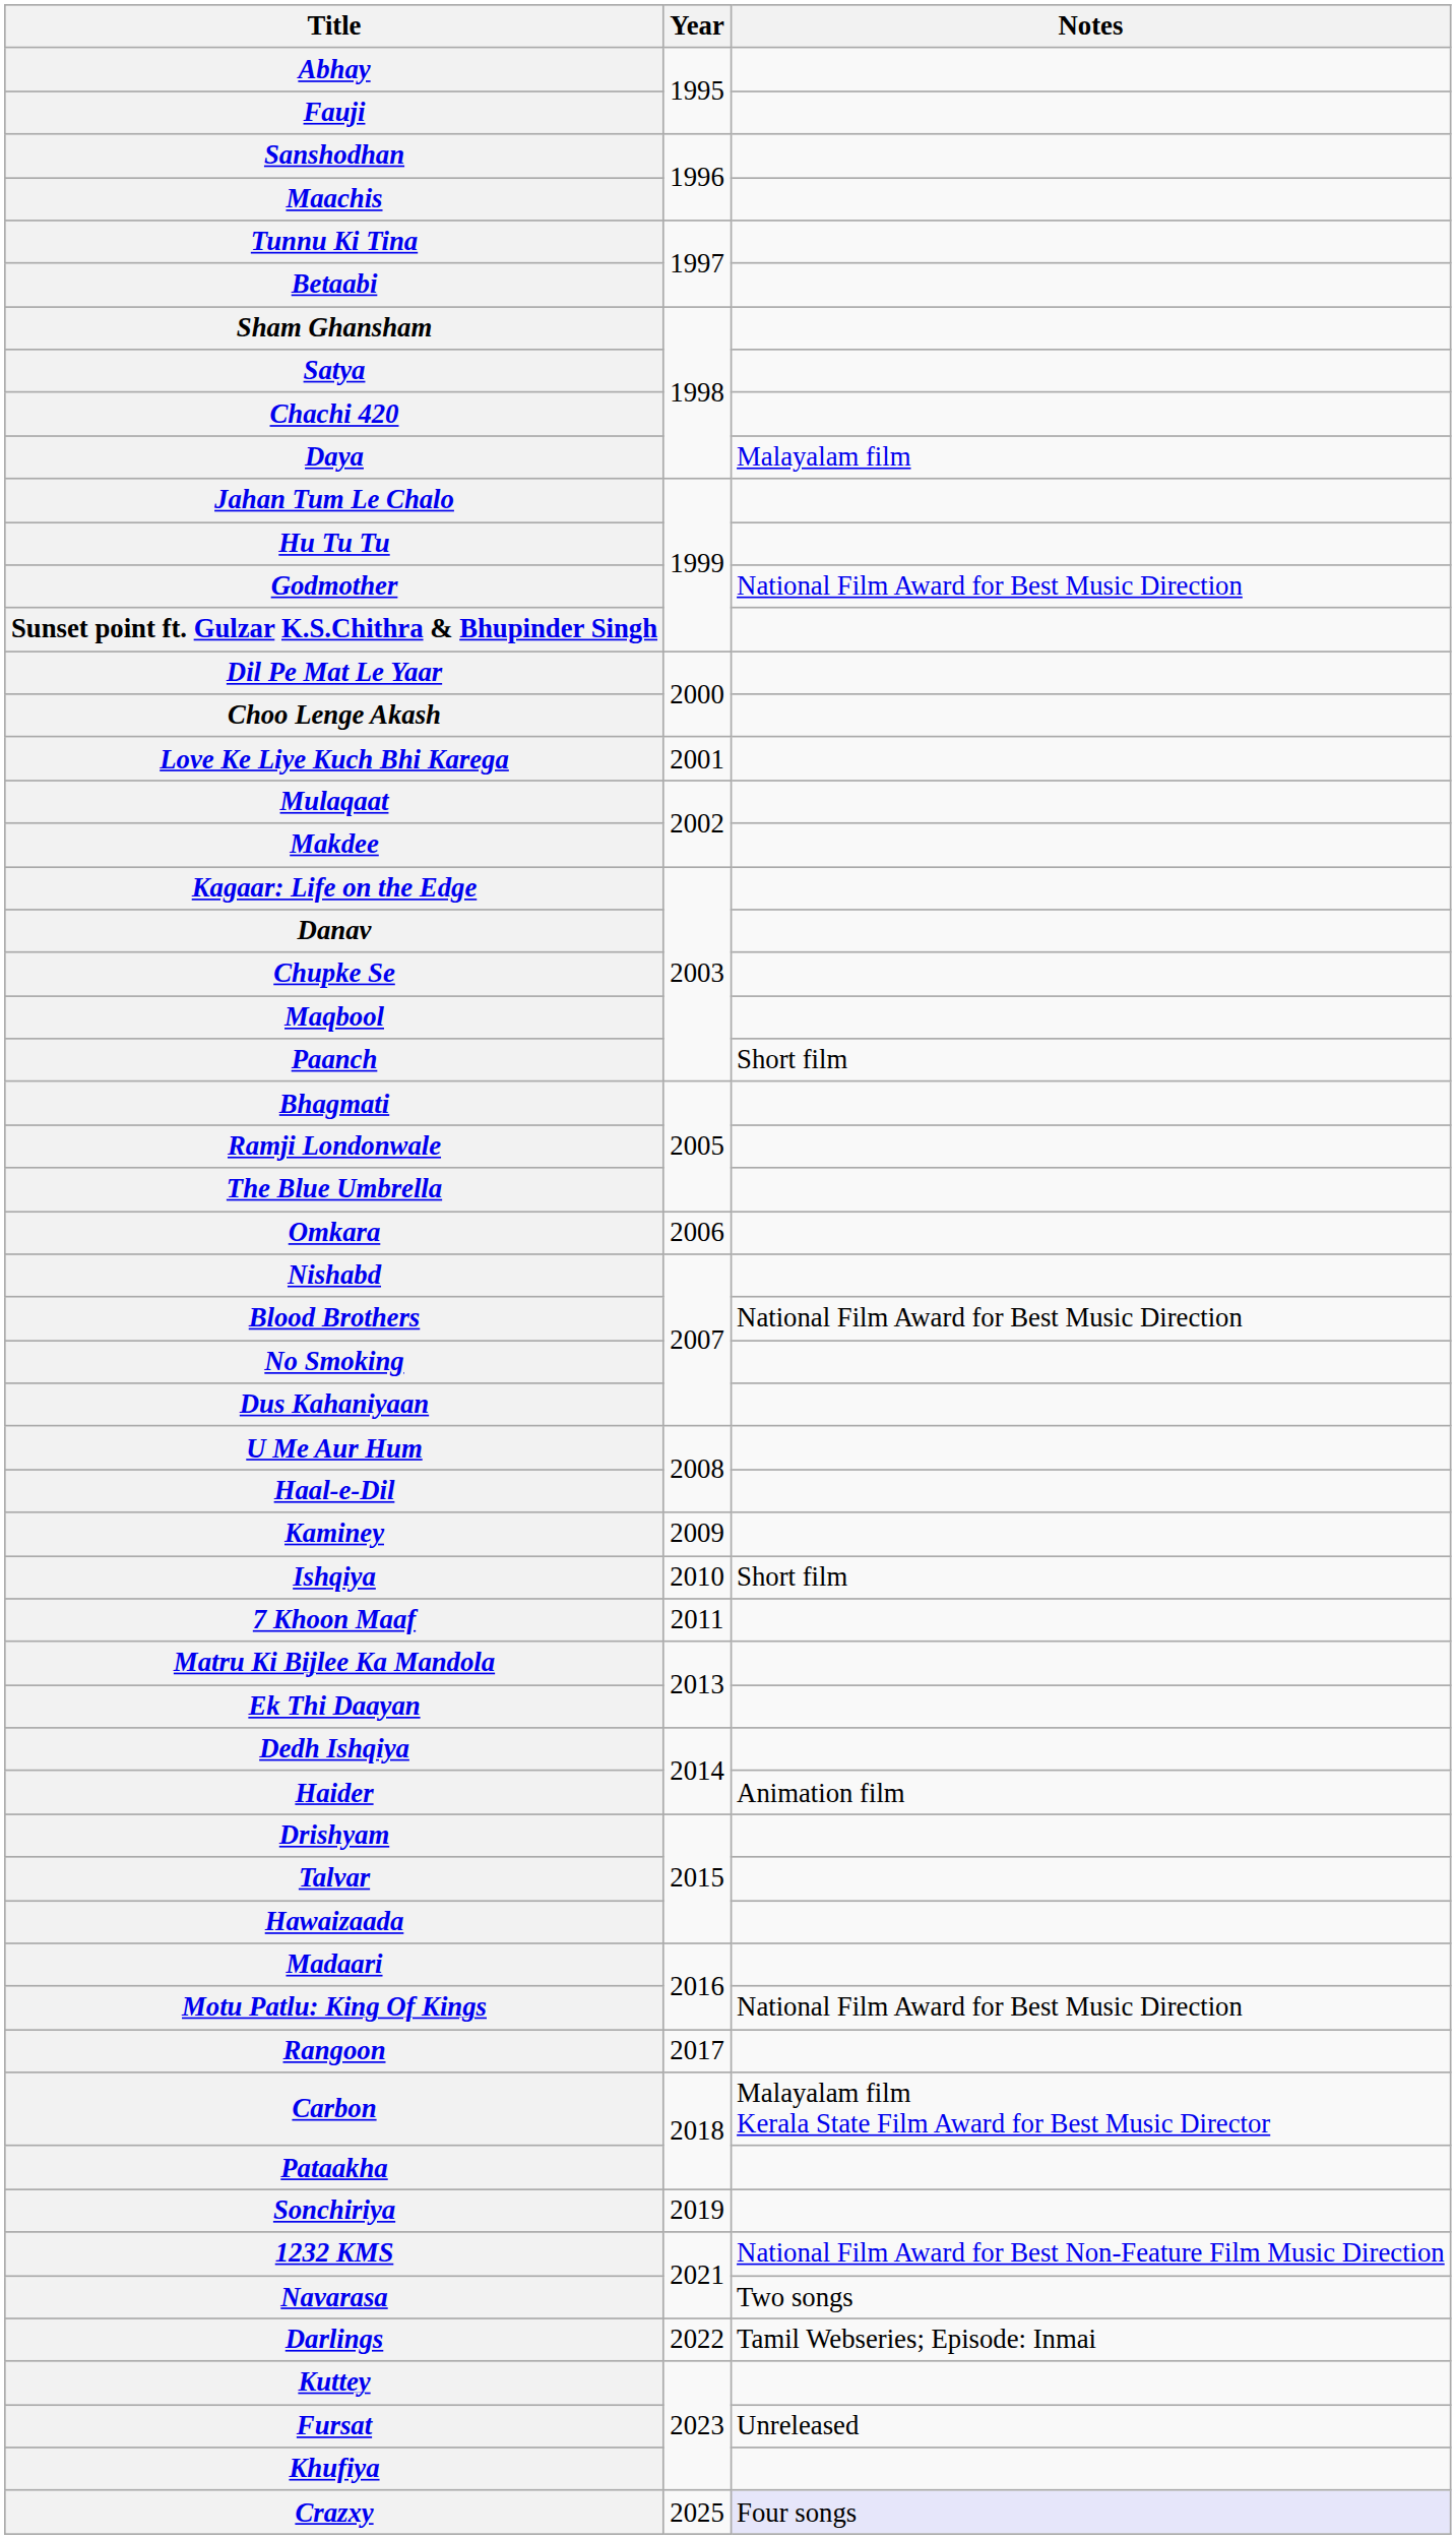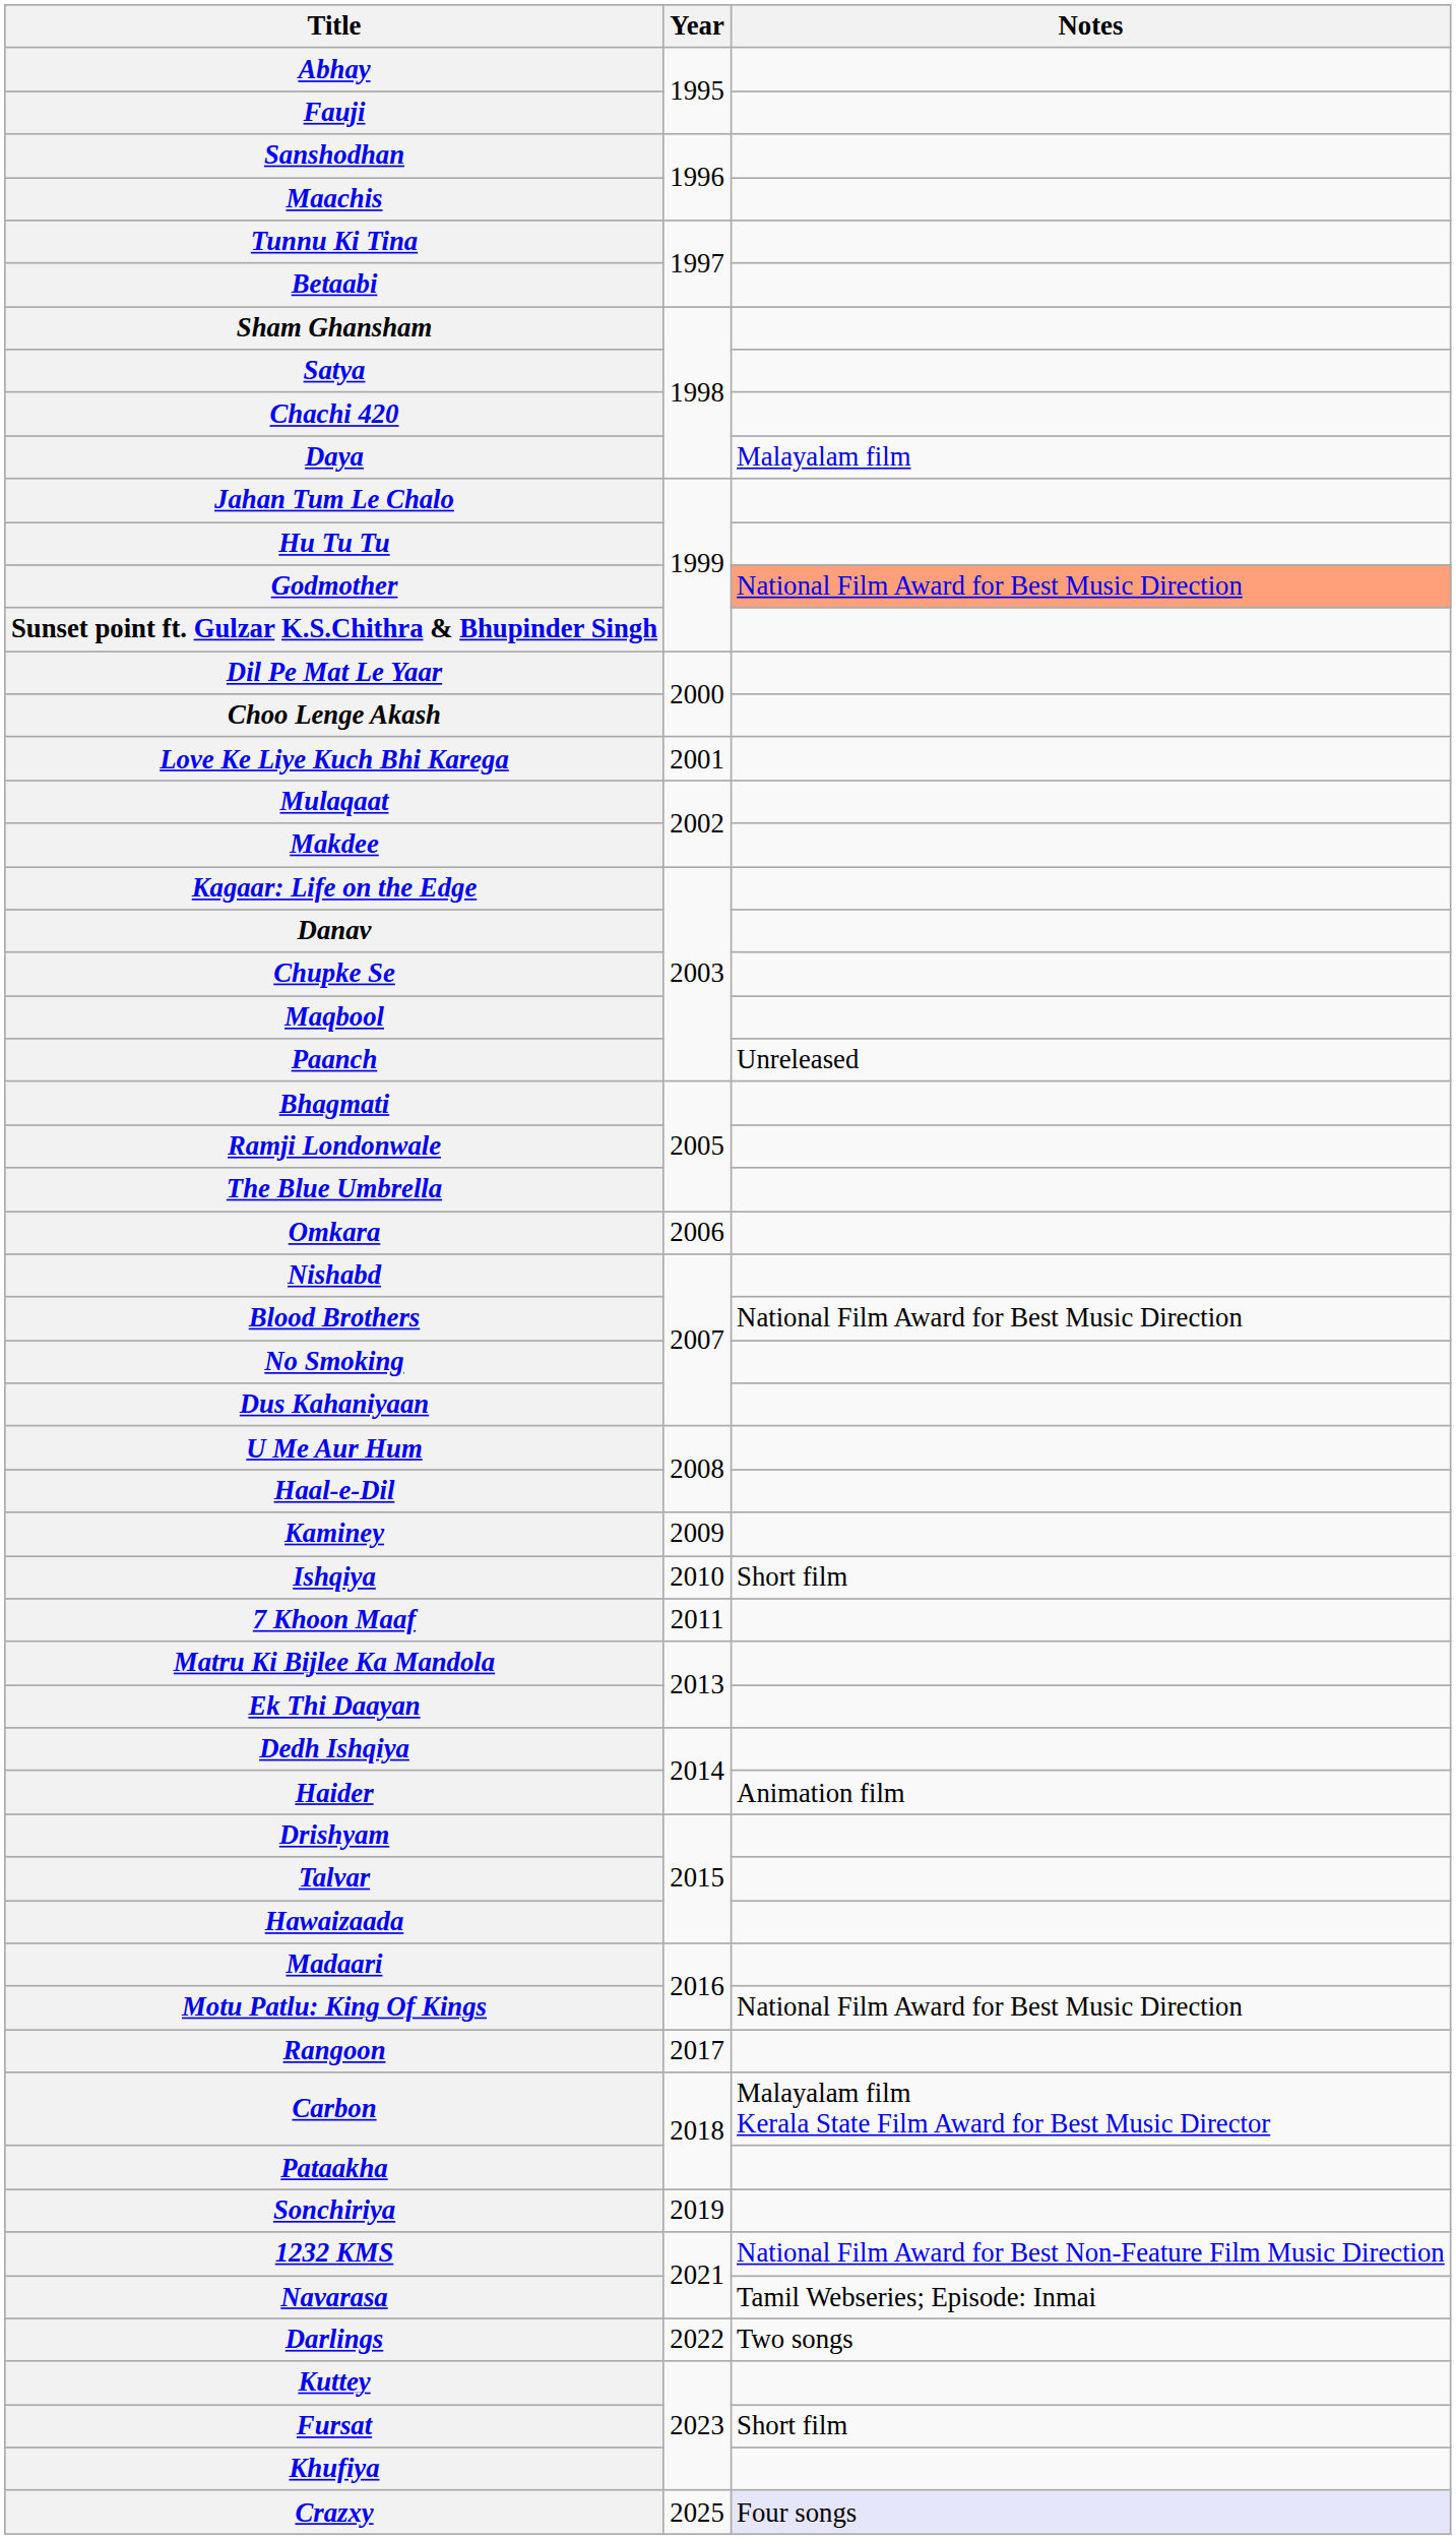Godmother | Notes: no background -> lightsalmon background
Paanch | Notes: Short film -> Unreleased
Navarasa | Notes: Two songs -> Tamil Webseries; Episode: Inmai
Darlings | Notes: Tamil Webseries; Episode: Inmai -> Two songs
Fursat | Notes: Unreleased -> Short film
